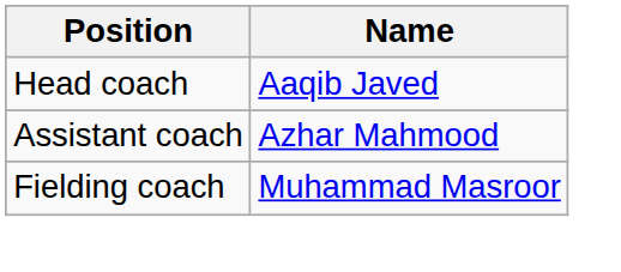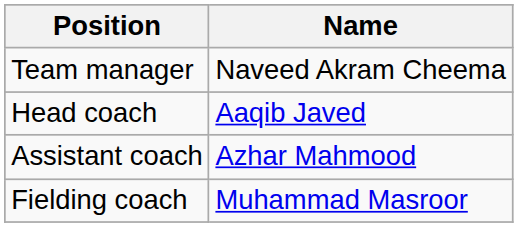+ row: Team manager | Naveed Akram Cheema
